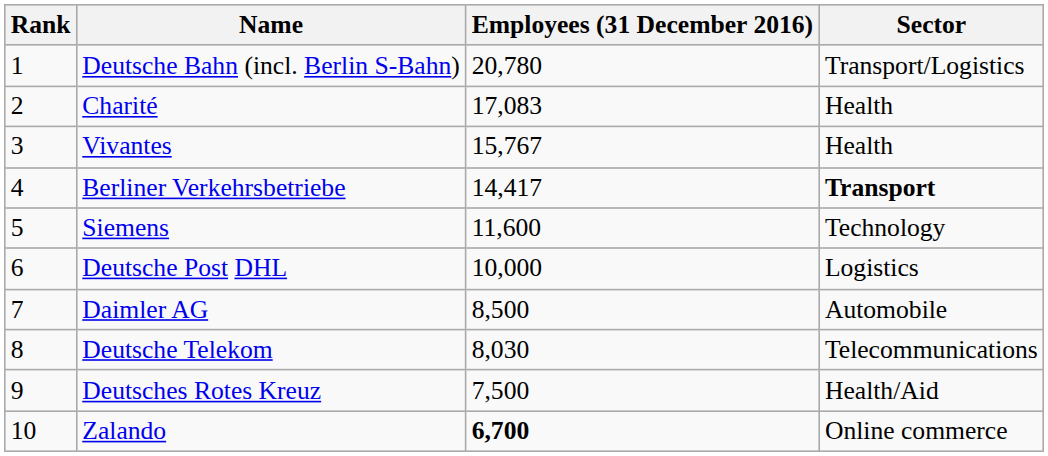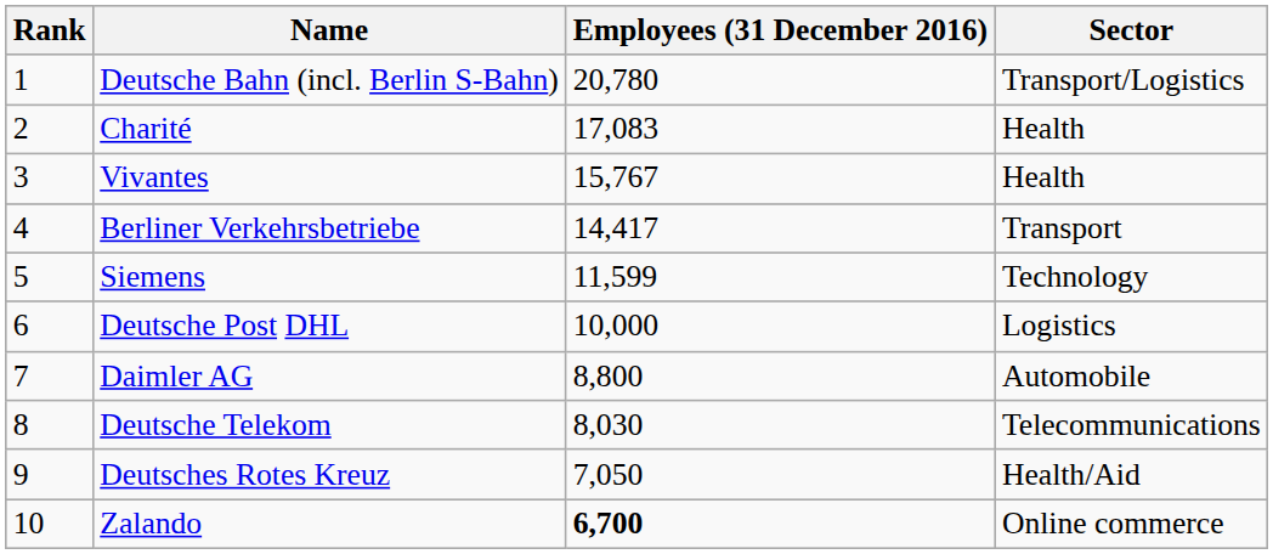Berliner Verkehrsbetriebe | Sector: bold -> normal
Siemens | Employees (31 December 2016): 11,600 -> 11,599
Daimler AG | Employees (31 December 2016): 8,500 -> 8,800
Deutsches Rotes Kreuz | Employees (31 December 2016): 7,500 -> 7,050
